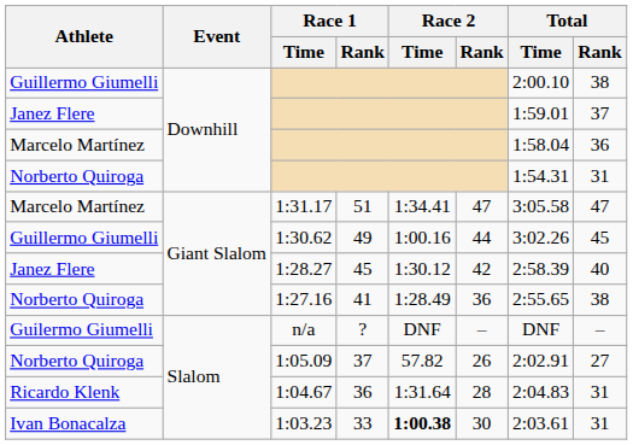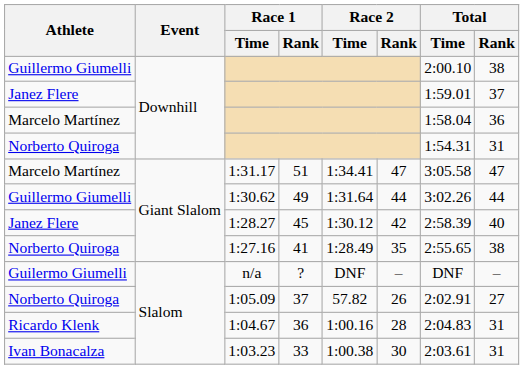1:30.62 | Race 2 / Time: 1:00.16 -> 1:31.64
1:30.62 | Total / Rank: 45 -> 44
1:27.16 | Race 2 / Rank: 36 -> 35
1:04.67 | Race 2 / Time: 1:31.64 -> 1:00.16
1:03.23 | Race 2 / Time: bold -> normal
